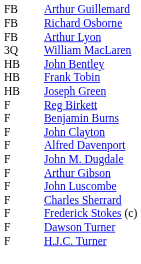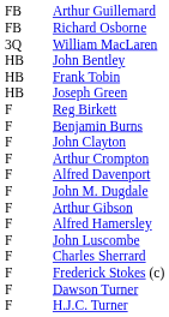- row: FB | Arthur Lyon
+ row: F | Arthur Crompton
+ row: F | Alfred Hamersley
